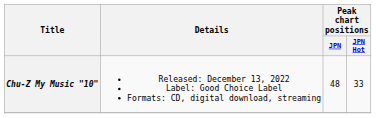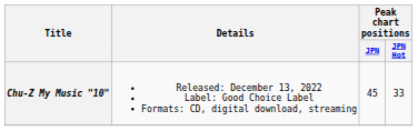Chu-Z My Music "10" | Peak chart positions / JPN: 48 -> 45
